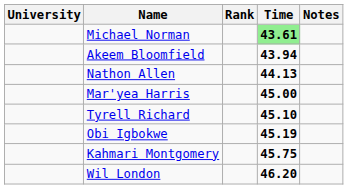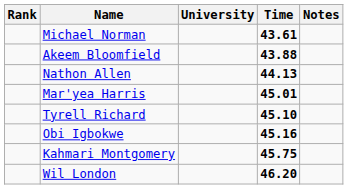columns swapped: Rank <-> University
Michael Norman | Time: lightgreen background -> no background
Akeem Bloomfield | Time: 43.94 -> 43.88
Mar'yea Harris | Time: 45.00 -> 45.01
Obi Igbokwe | Time: 45.19 -> 45.16
